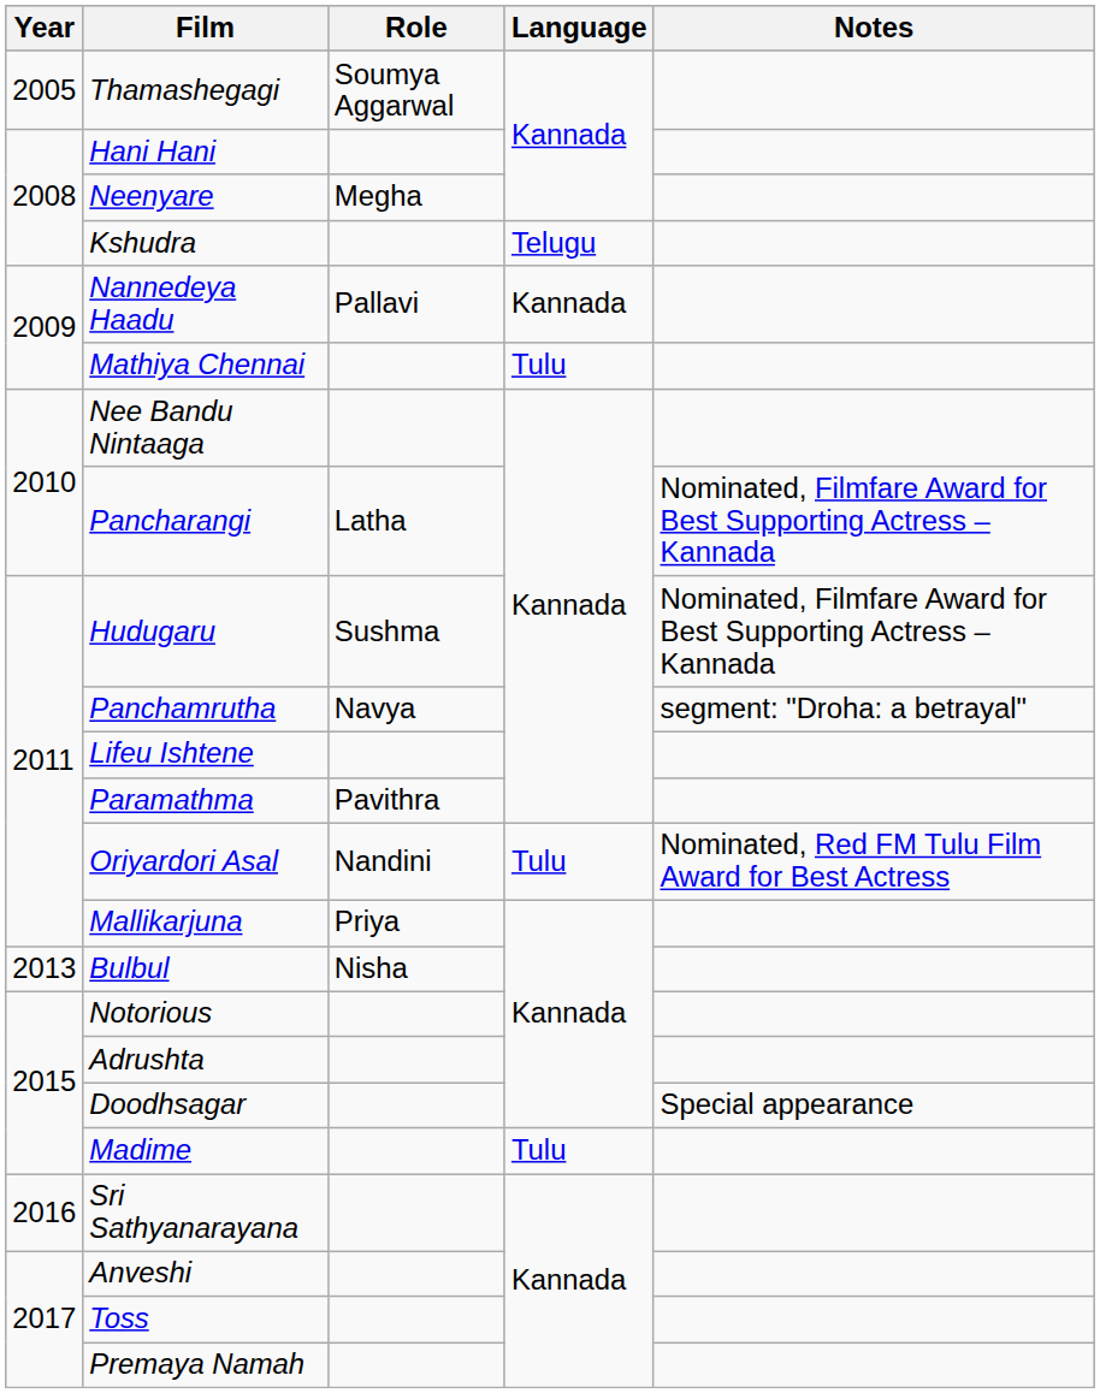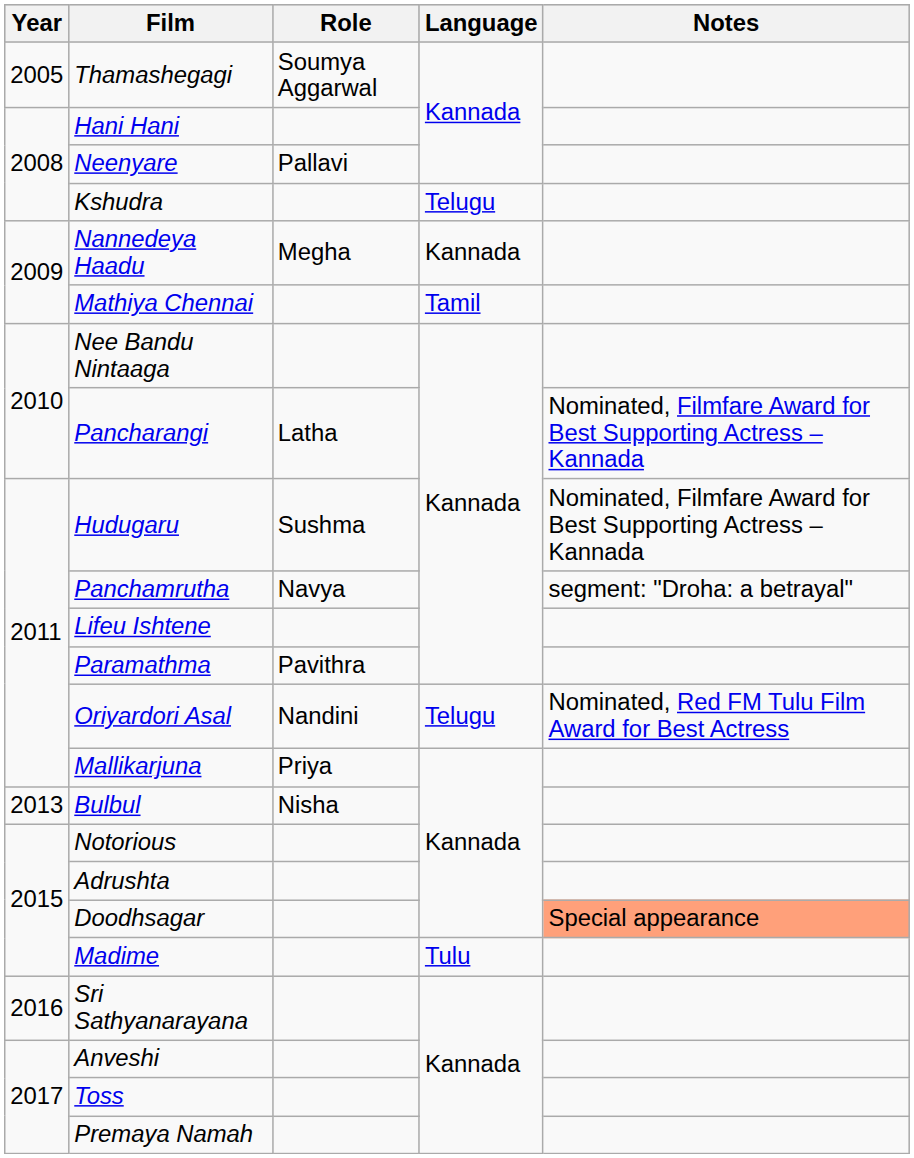Neenyare | Role: Megha -> Pallavi
Nannedeya Haadu | Role: Pallavi -> Megha
Mathiya Chennai | Language: Tulu -> Tamil
Oriyardori Asal | Language: Tulu -> Telugu
Doodhsagar | Notes: no background -> lightsalmon background
